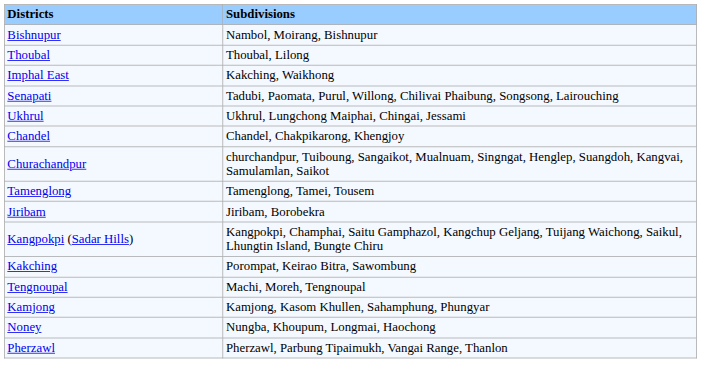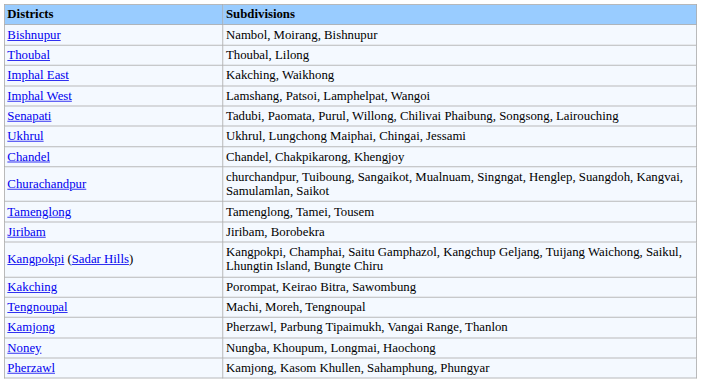+ row: Imphal West | Lamshang, Patsoi, Lamphelpat, Wangoi
Kamjong | Subdivisions: Kamjong, Kasom Khullen, Sahamphung, Phungyar -> Pherzawl, Parbung Tipaimukh, Vangai Range, Thanlon
Pherzawl | Subdivisions: Pherzawl, Parbung Tipaimukh, Vangai Range, Thanlon -> Kamjong, Kasom Khullen, Sahamphung, Phungyar
